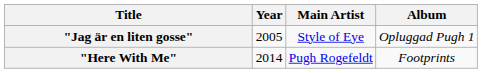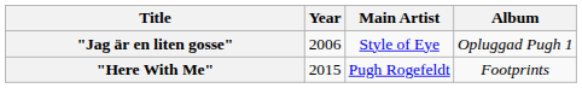"Jag är en liten gosse" | Year: 2005 -> 2006
"Here With Me" | Year: 2014 -> 2015
